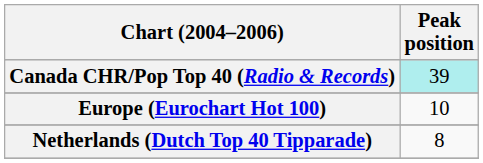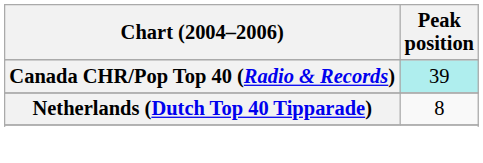- row: Europe (Eurochart Hot 100) | 10
